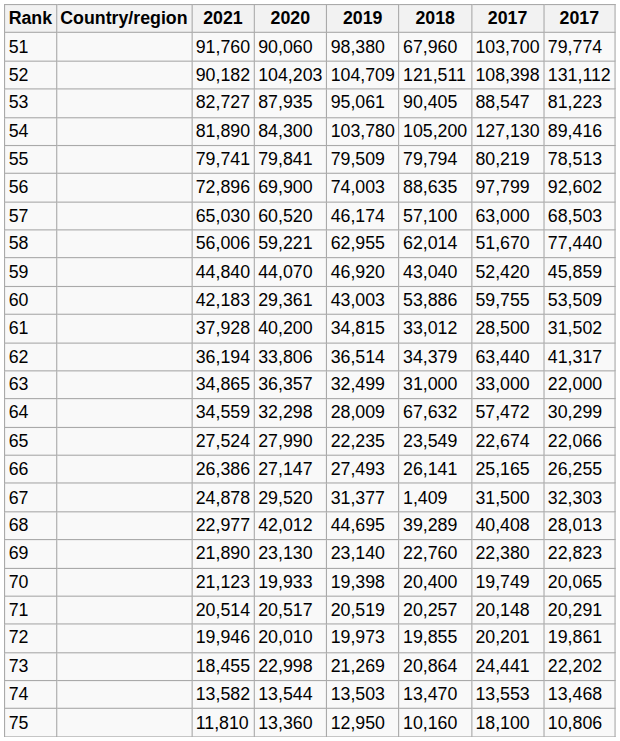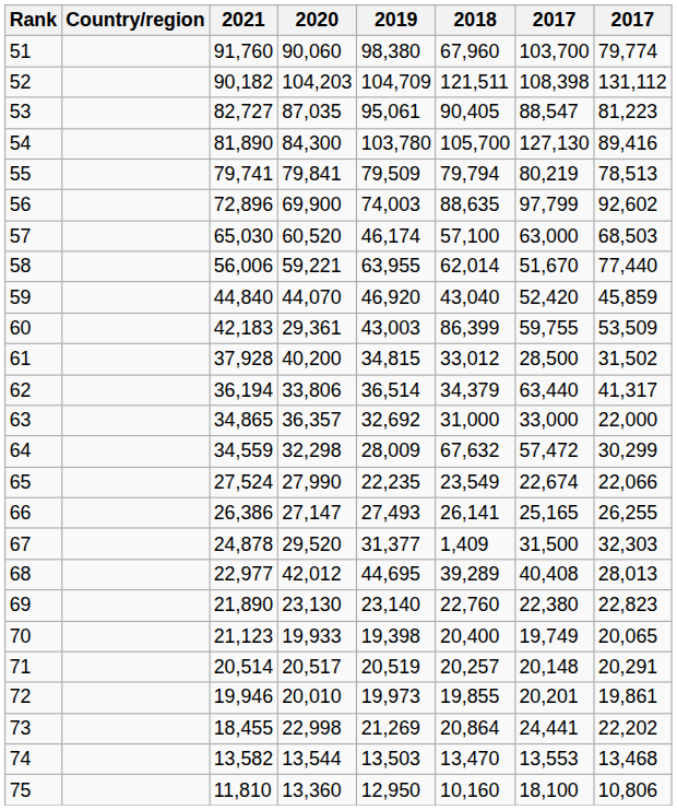53 | 2020: 87,935 -> 87,035
54 | 2018: 105,200 -> 105,700
58 | 2019: 62,955 -> 63,955
60 | 2018: 53,886 -> 86,399
63 | 2019: 32,499 -> 32,692
